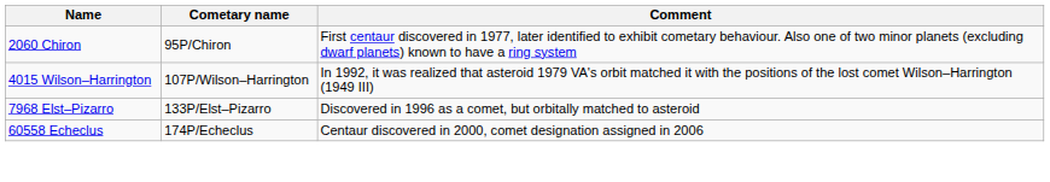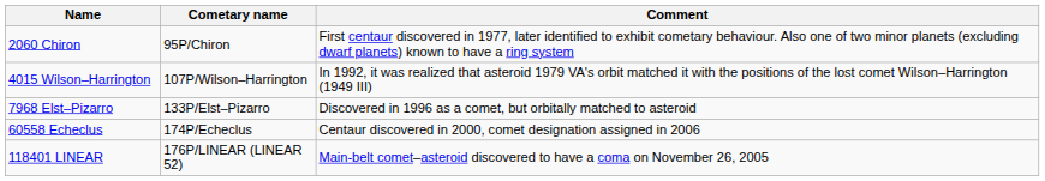+ row: 118401 LINEAR | 176P/LINEAR (LINEAR 52) | Main-belt comet–asteroid discovered to have a coma on November 26, 2005
